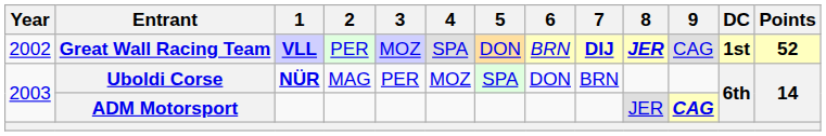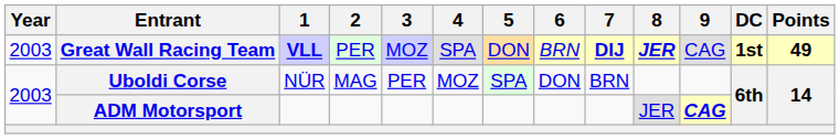Great Wall Racing Team | Year: 2002 -> 2003
Great Wall Racing Team | Points: 52 -> 49
Uboldi Corse | 1: bold -> normal
